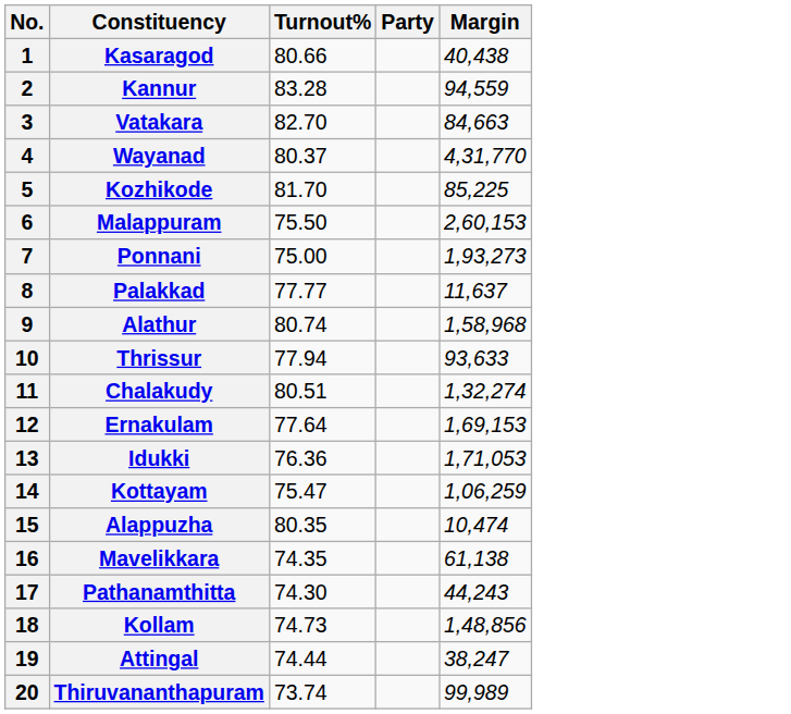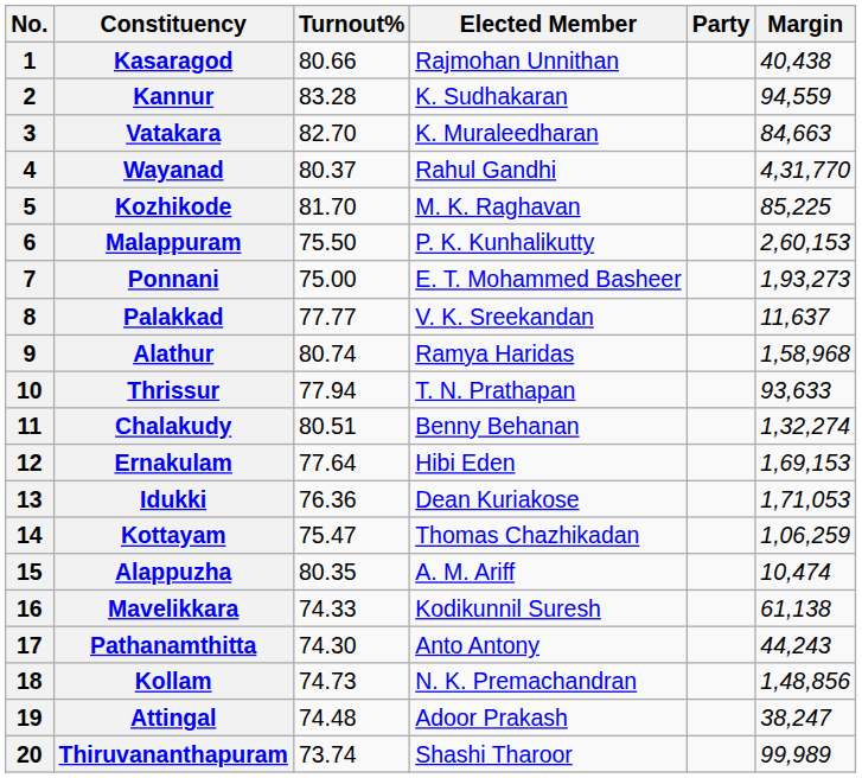+ column: Elected Member | Rajmohan Unnithan | K. Sudhakaran | K. Muraleedharan | Rahul Gandhi | M. K. Raghavan | P. K. Kunhalikutty | E. T. Mohammed Basheer | V. K. Sreekandan | Ramya Haridas | T. N. Prathapan | Benny Behanan | Hibi Eden | Dean Kuriakose | Thomas Chazhikadan | A. M. Ariff | Kodikunnil Suresh | Anto Antony | N. K. Premachandran | Adoor Prakash | Shashi Tharoor
Mavelikkara | Turnout%: 74.35 -> 74.33
Attingal | Turnout%: 74.44 -> 74.48
